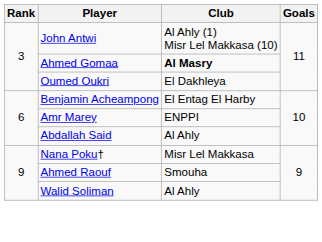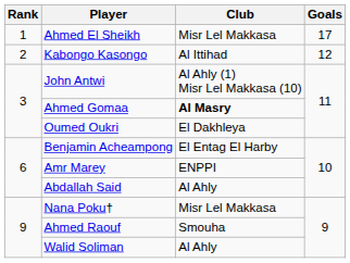+ row: 1 | Ahmed El Sheikh | Misr Lel Makkasa | 17
+ row: 2 | Kabongo Kasongo | Al Ittihad | 12
